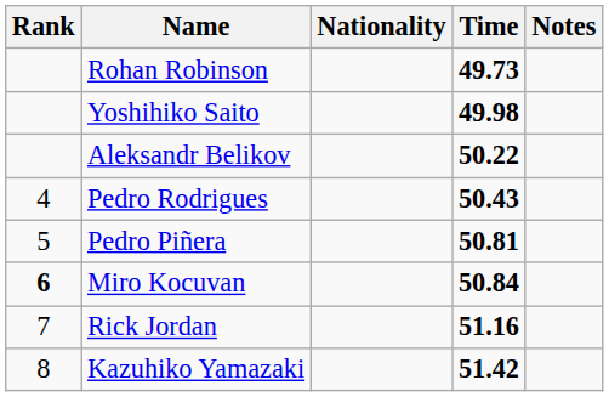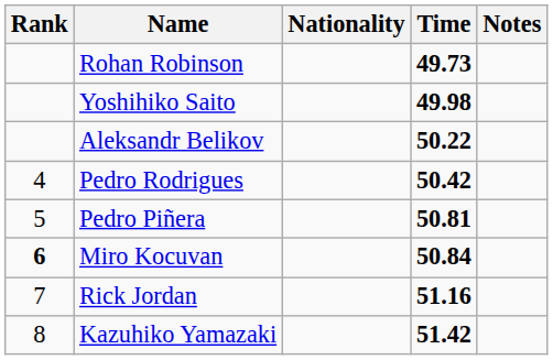Pedro Rodrigues | Time: 50.43 -> 50.42
